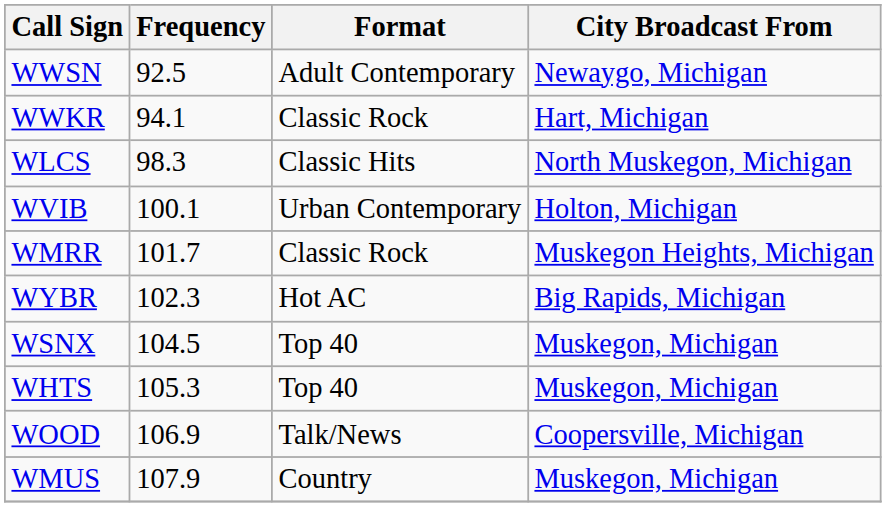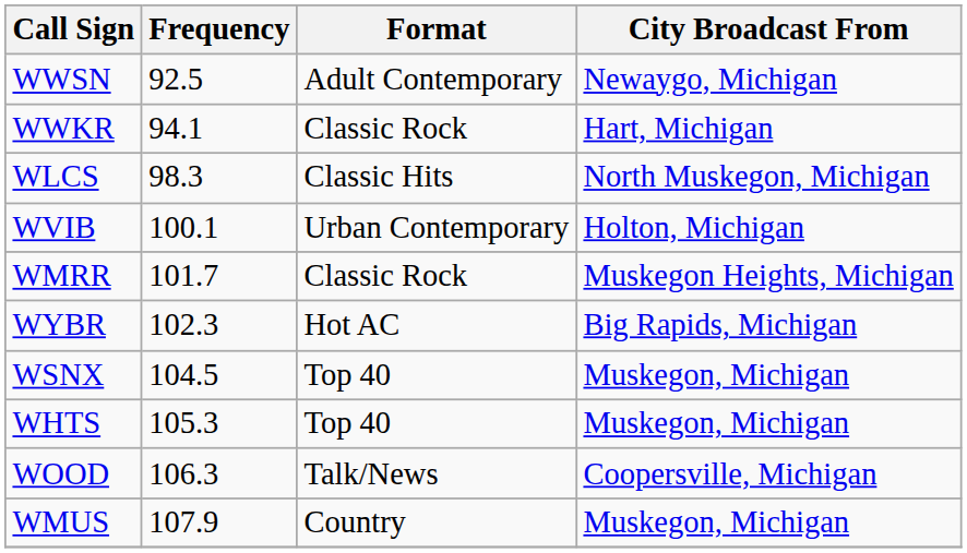WOOD | Frequency: 106.9 -> 106.3
